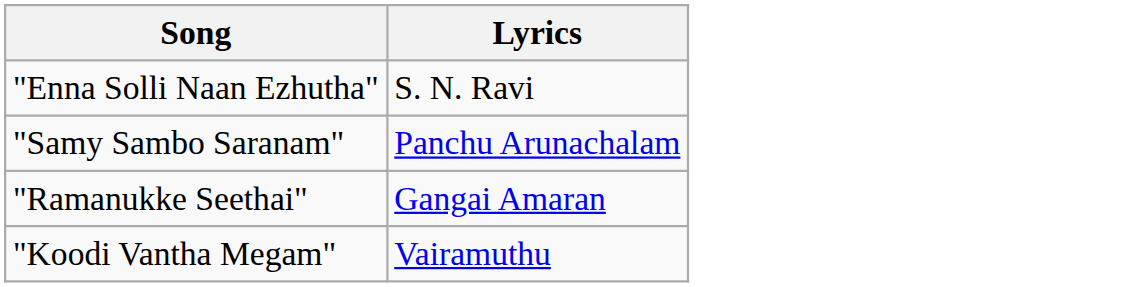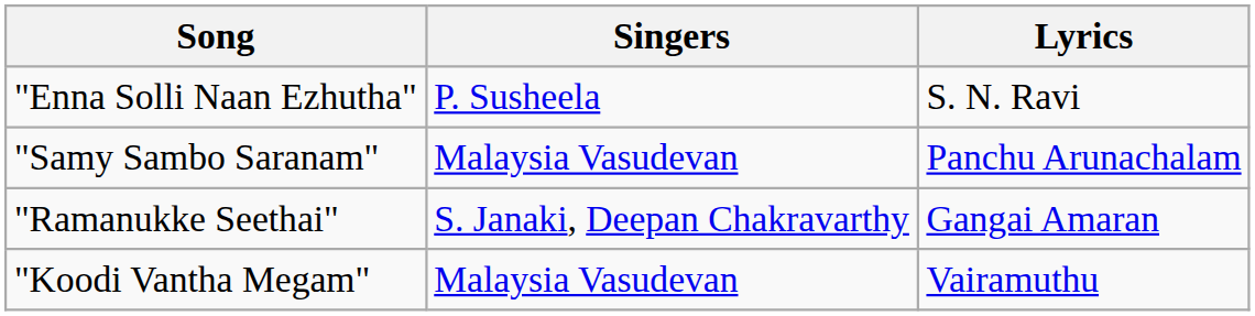+ column: Singers | P. Susheela | Malaysia Vasudevan | S. Janaki, Deepan Chakravarthy | Malaysia Vasudevan
